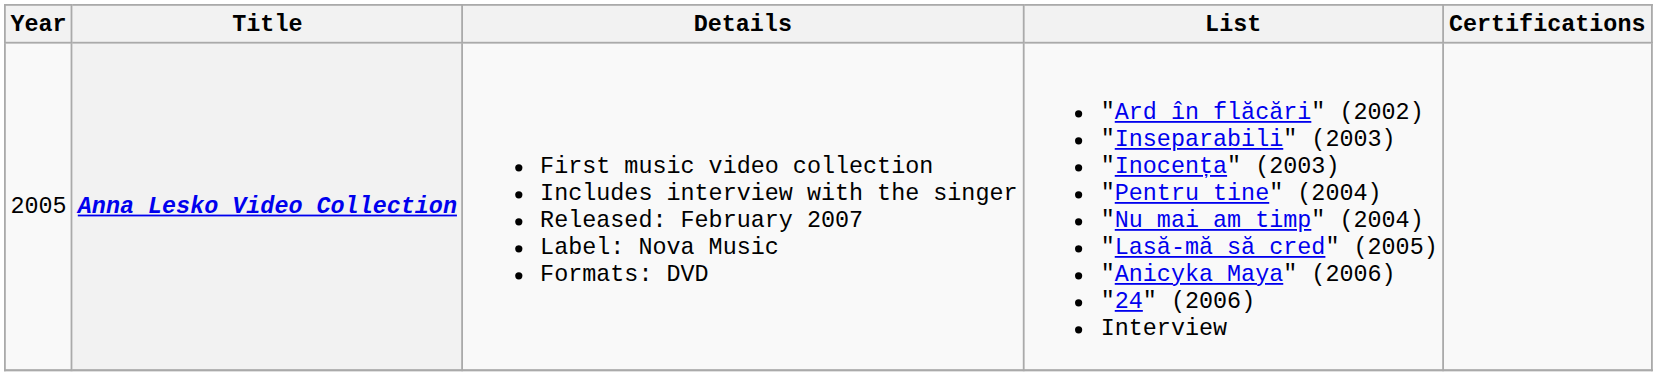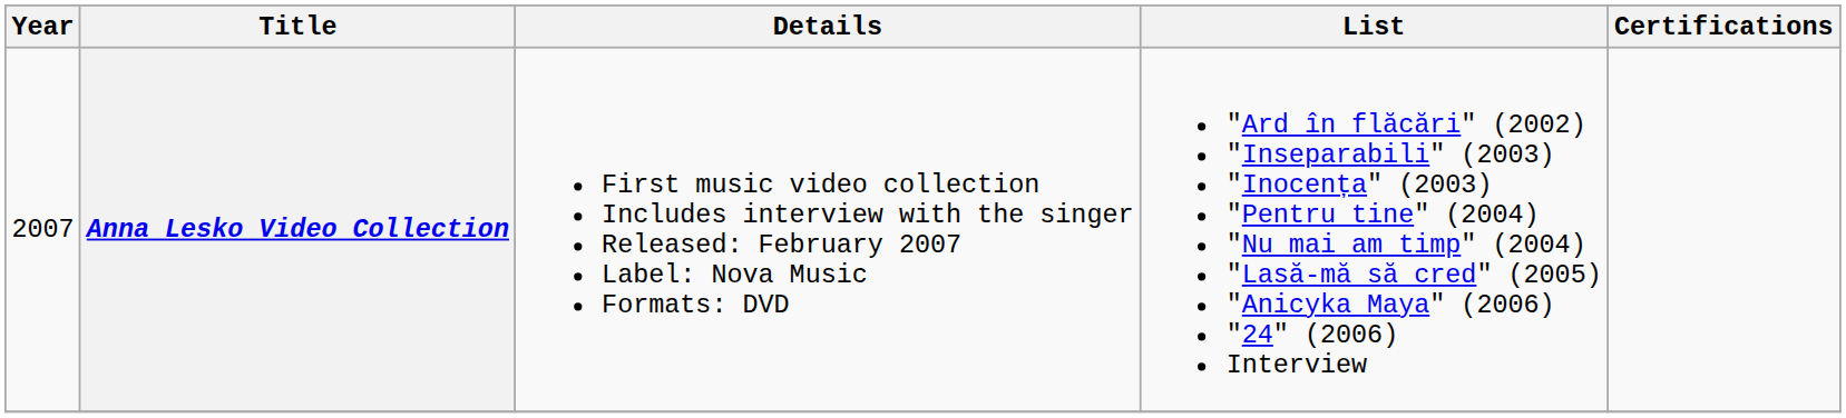Anna Lesko Video Collection | Year: 2005 -> 2007
